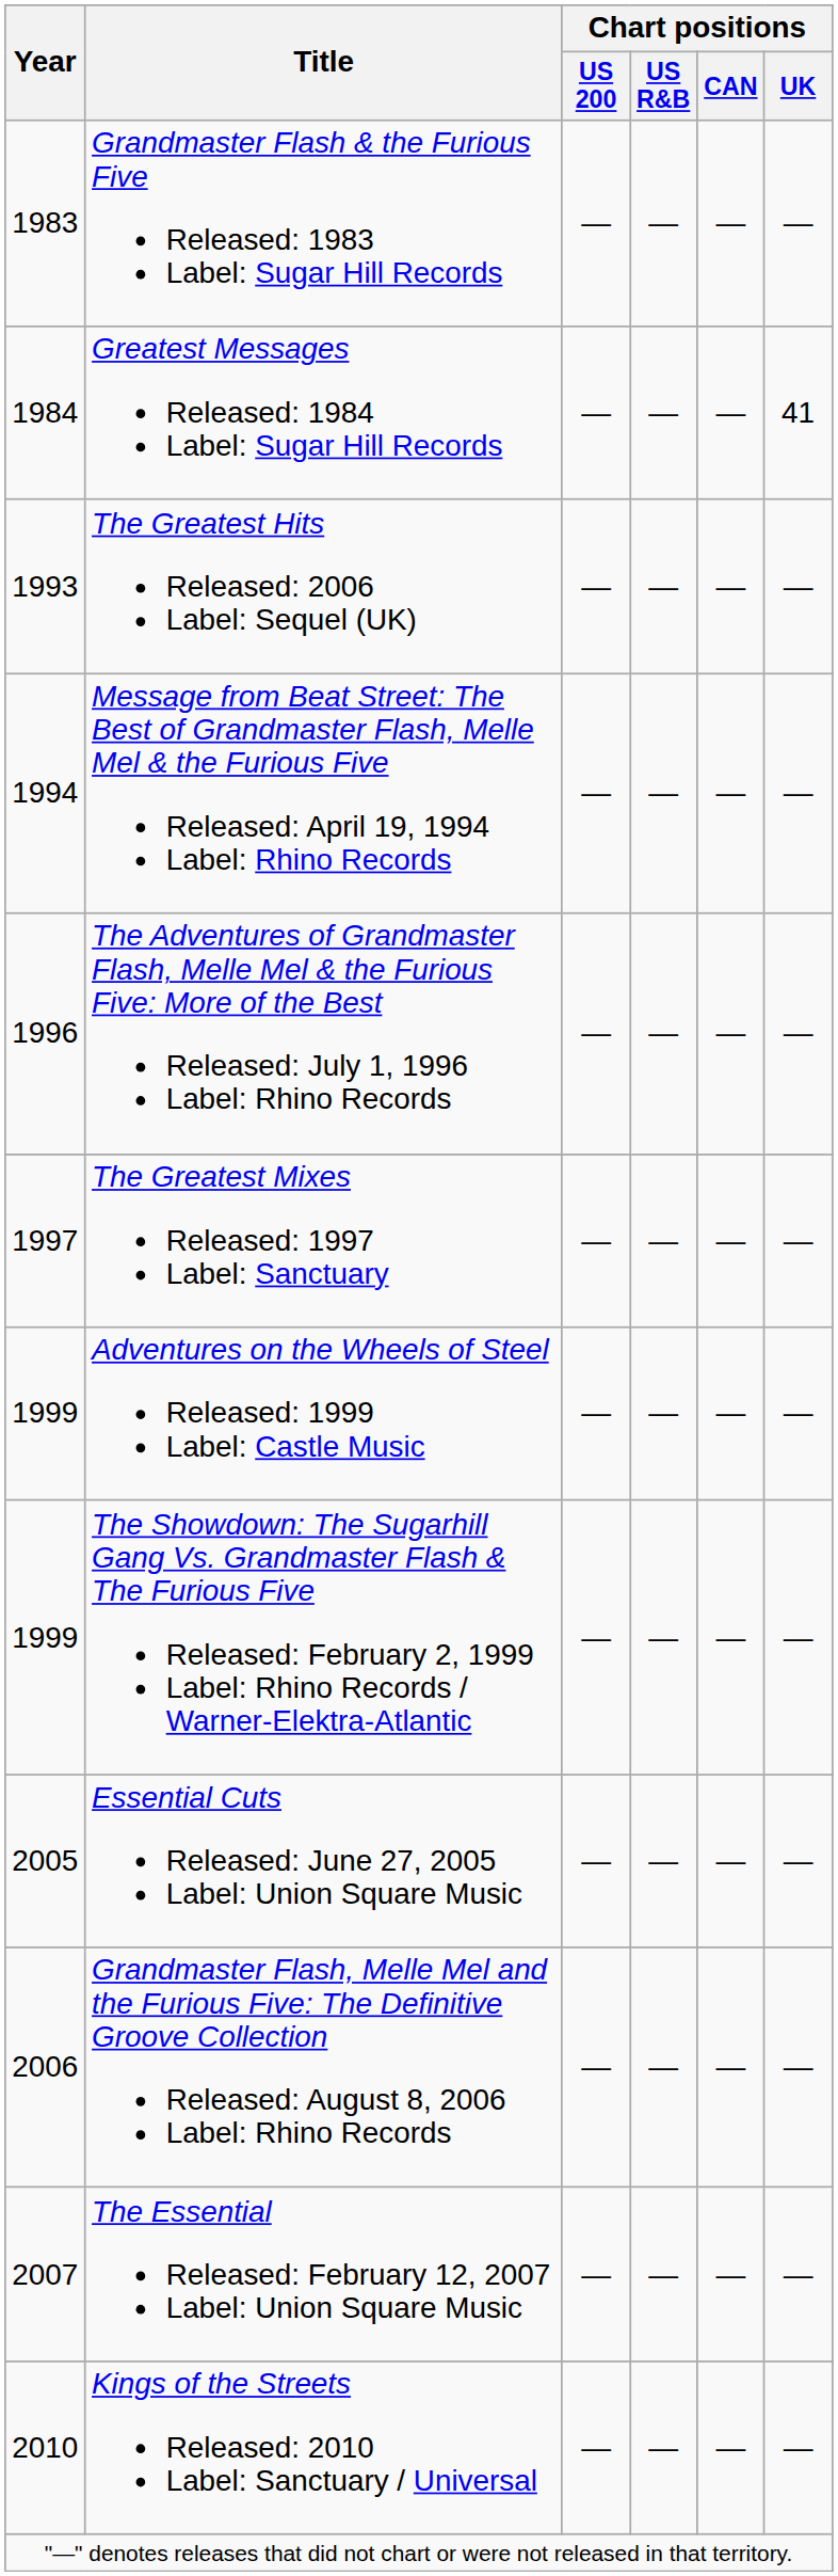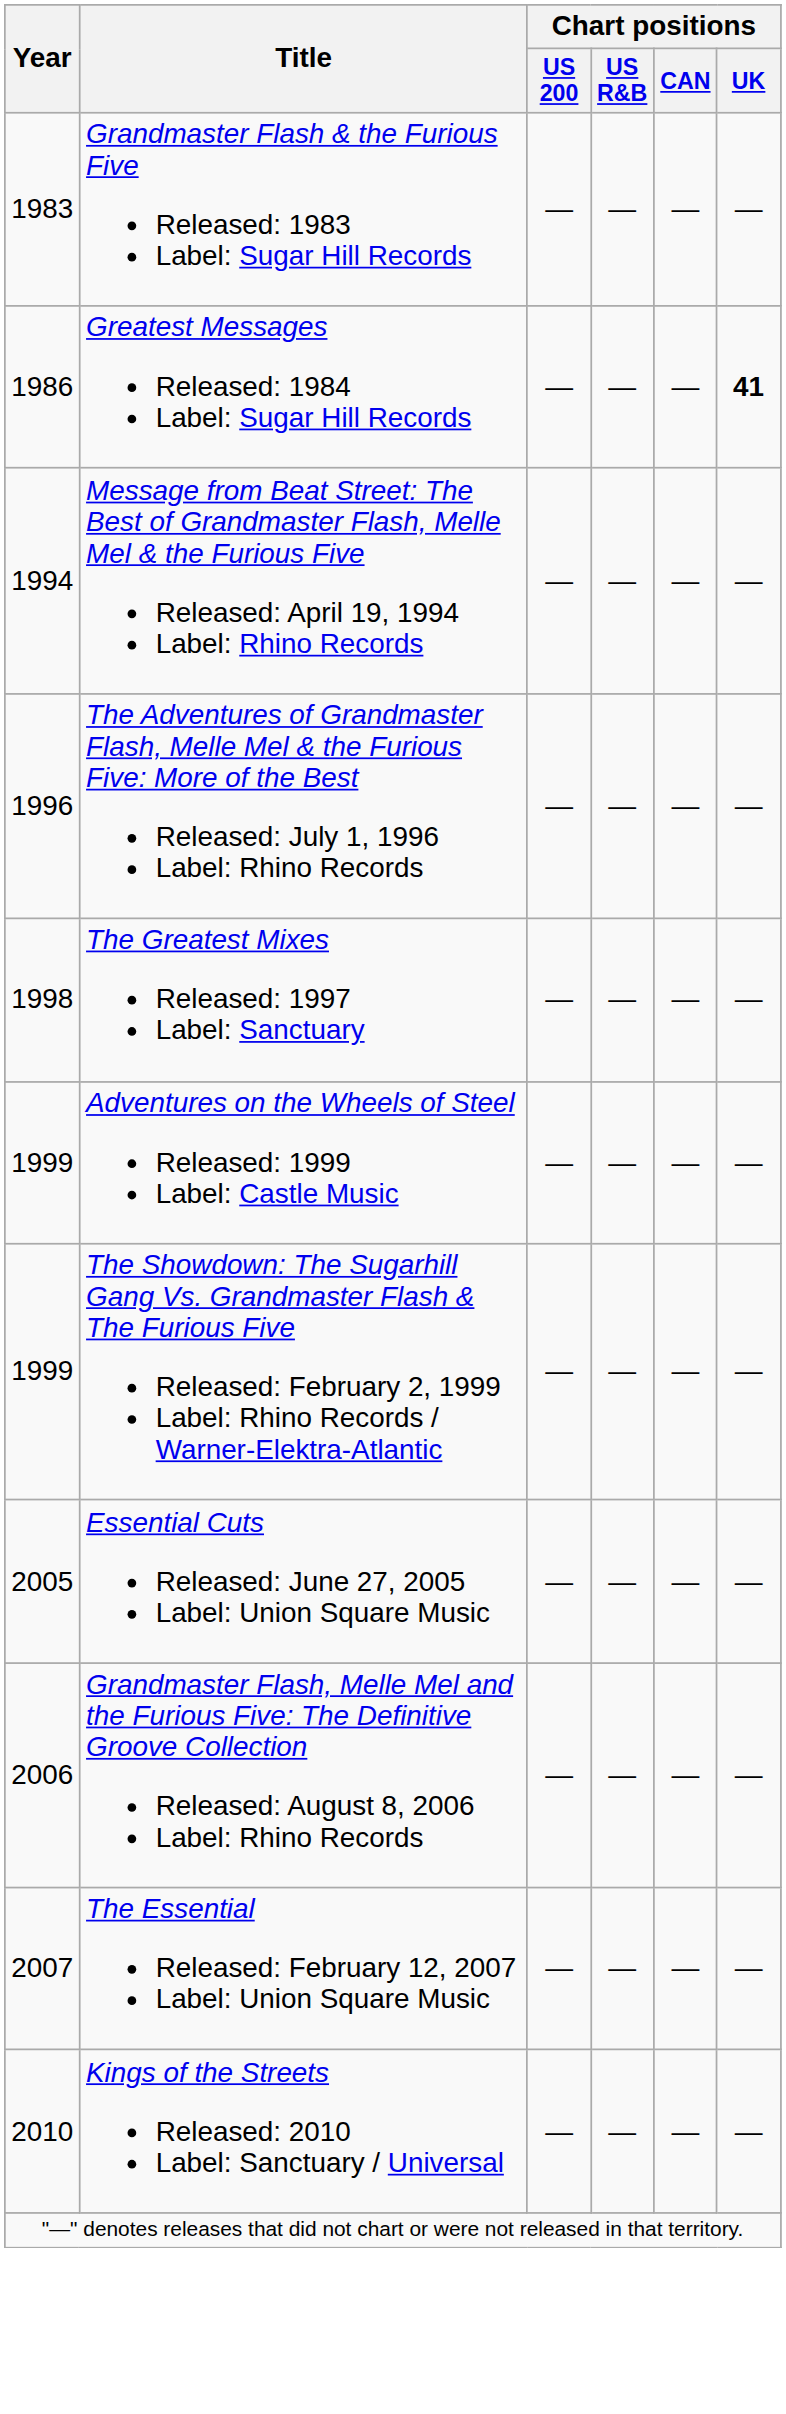Greatest Messages Released: 1984 Label: Sugar Hill Records | Year: 1984 -> 1986
Greatest Messages Released: 1984 Label: Sugar Hill Records | Chart positions / UK: normal -> bold
- row: 1993 | The Greatest Hits Released: 2006 Label: Sequel (UK) | — | — | — | —
The Greatest Mixes Released: 1997 Label: Sanctuary | Year: 1997 -> 1998
